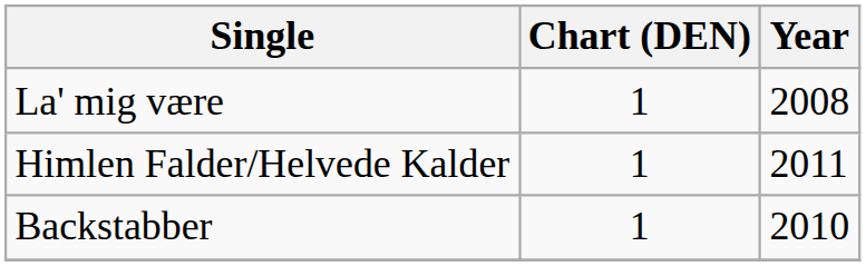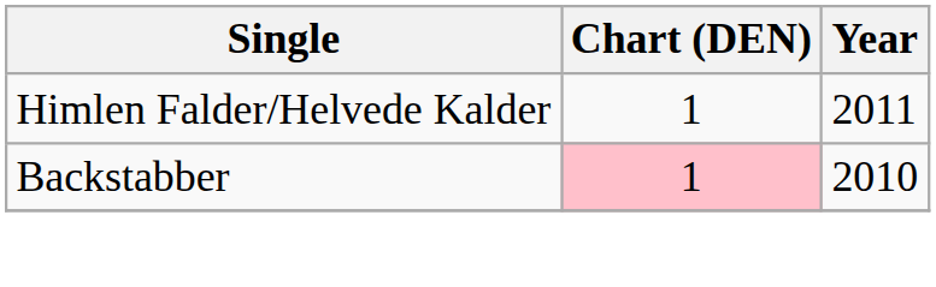- row: La' mig være | 1 | 2008
Backstabber | Chart (DEN): no background -> pink background
